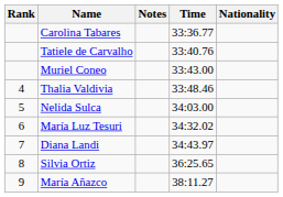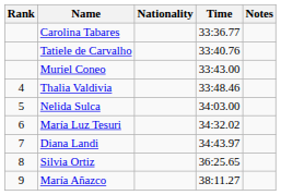columns swapped: Nationality <-> Notes
